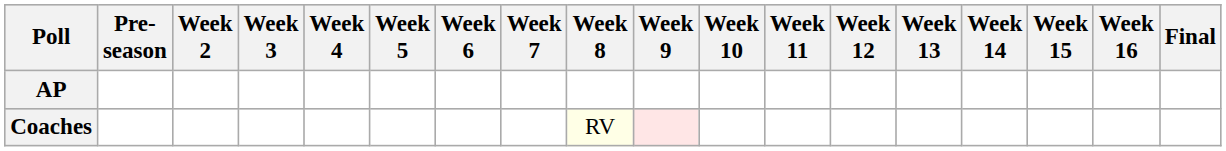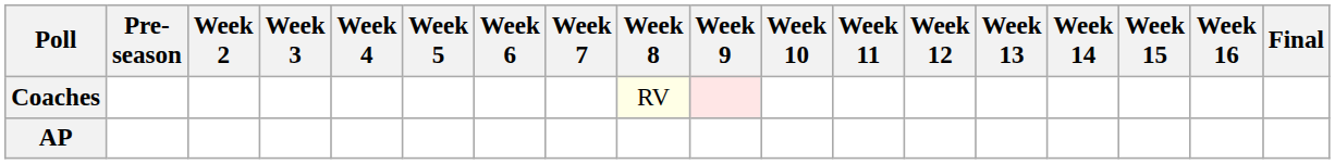rows swapped: AP <-> Coaches
